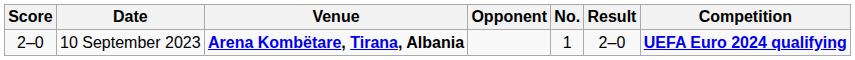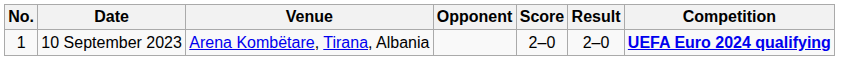columns swapped: No. <-> Score
10 September 2023 | Venue: bold -> normal
